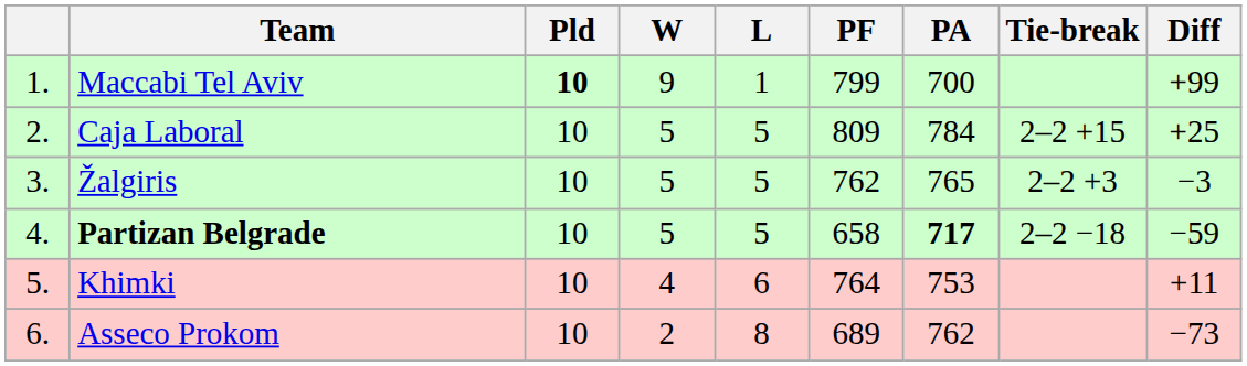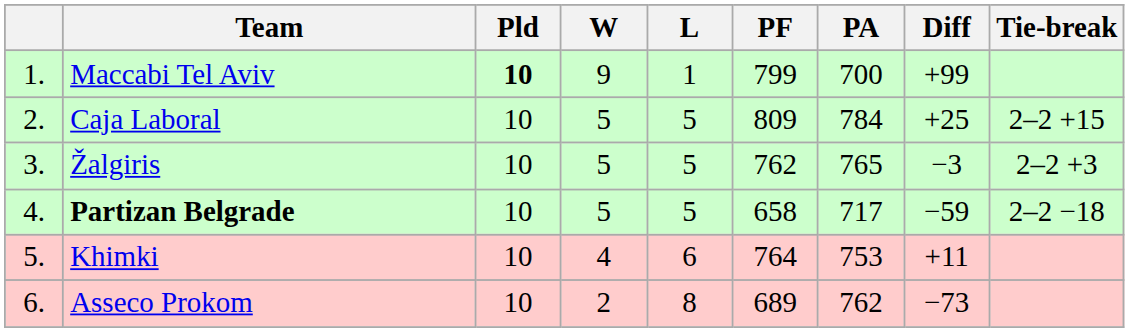columns swapped: Diff <-> Tie-break
Partizan Belgrade | PA: bold -> normal
